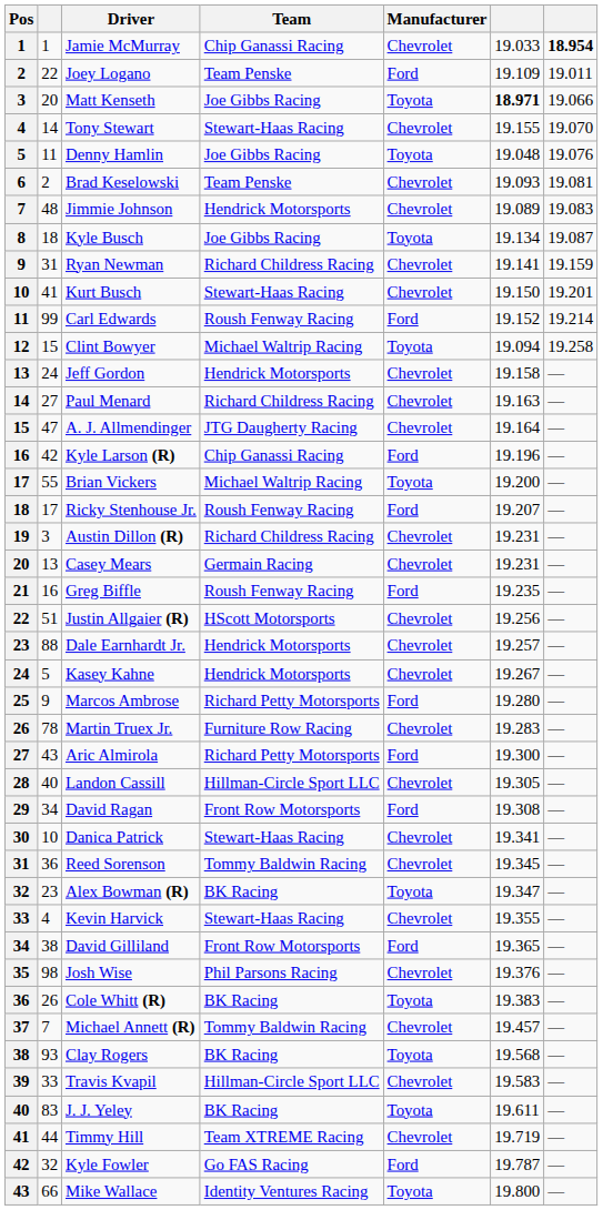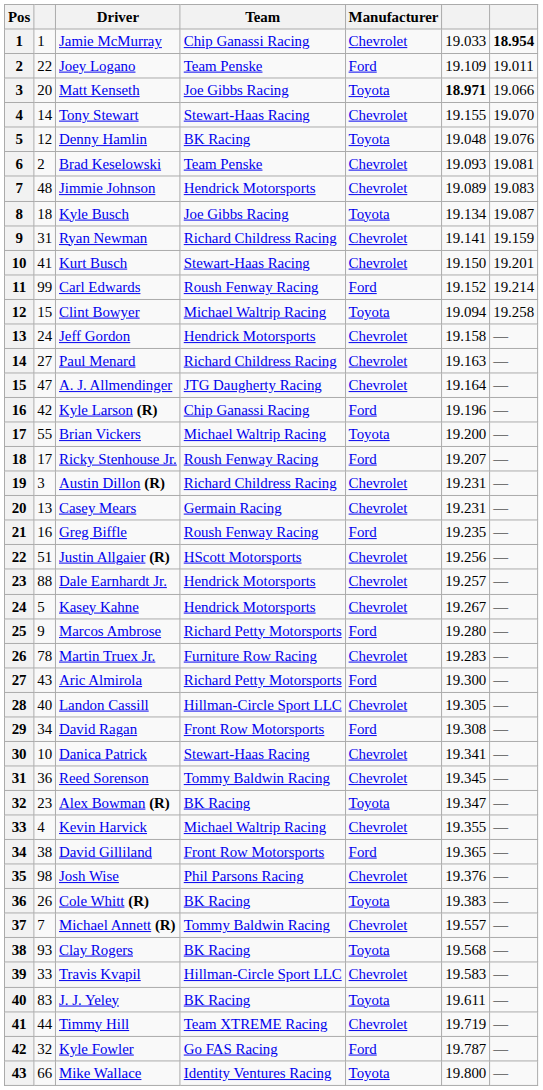Denny Hamlin | column 2: 11 -> 12
Denny Hamlin | Team: Joe Gibbs Racing -> BK Racing
Kevin Harvick | Team: Stewart-Haas Racing -> Michael Waltrip Racing
Michael Annett (R) | column 6: 19.457 -> 19.557
